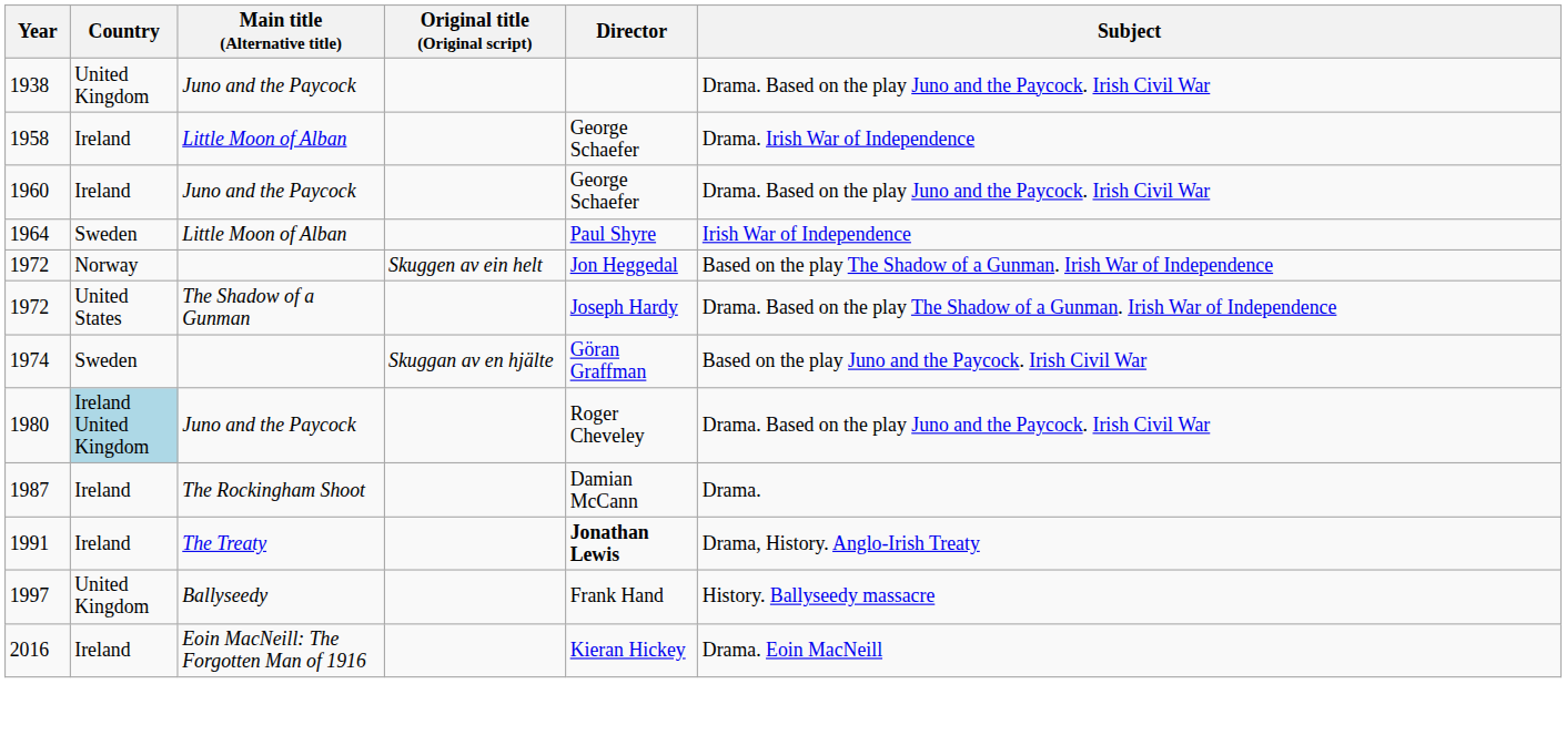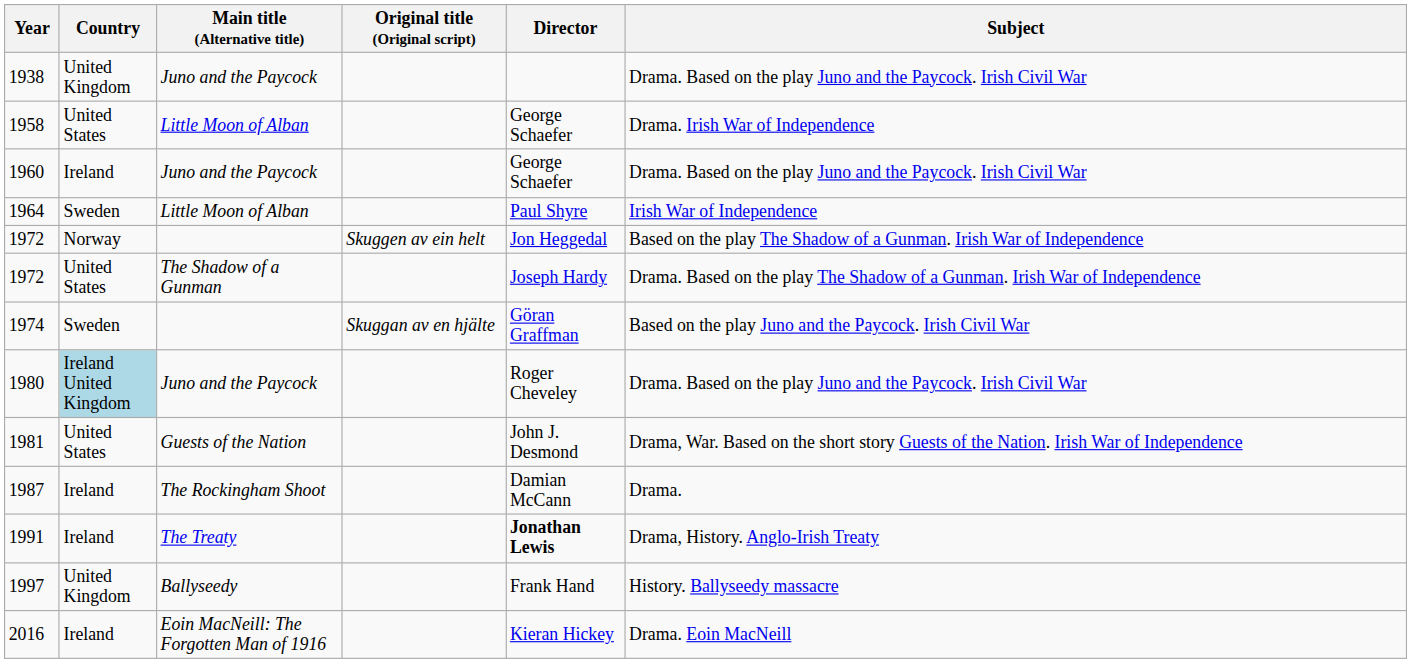1958 | Country: Ireland -> United States
+ row: 1981 | United States | Guests of the Nation | John J. Desmond | Drama, War. Based on the short story Guests of the Nation. Irish War of Independence
